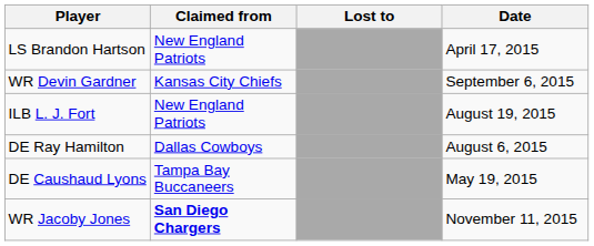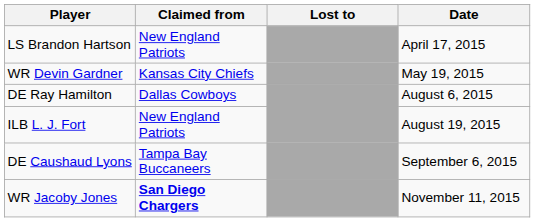WR Devin Gardner | Date: September 6, 2015 -> May 19, 2015
rows swapped: DE Ray Hamilton <-> ILB L. J. Fort
DE Caushaud Lyons | Date: May 19, 2015 -> September 6, 2015
